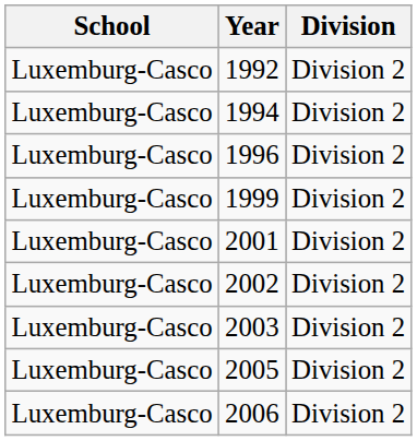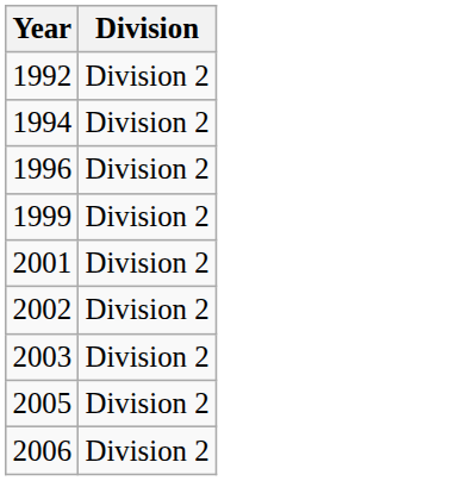- column: School | Luxemburg-Casco | Luxemburg-Casco | Luxemburg-Casco | Luxemburg-Casco | Luxemburg-Casco | Luxemburg-Casco | Luxemburg-Casco | Luxemburg-Casco | Luxemburg-Casco
